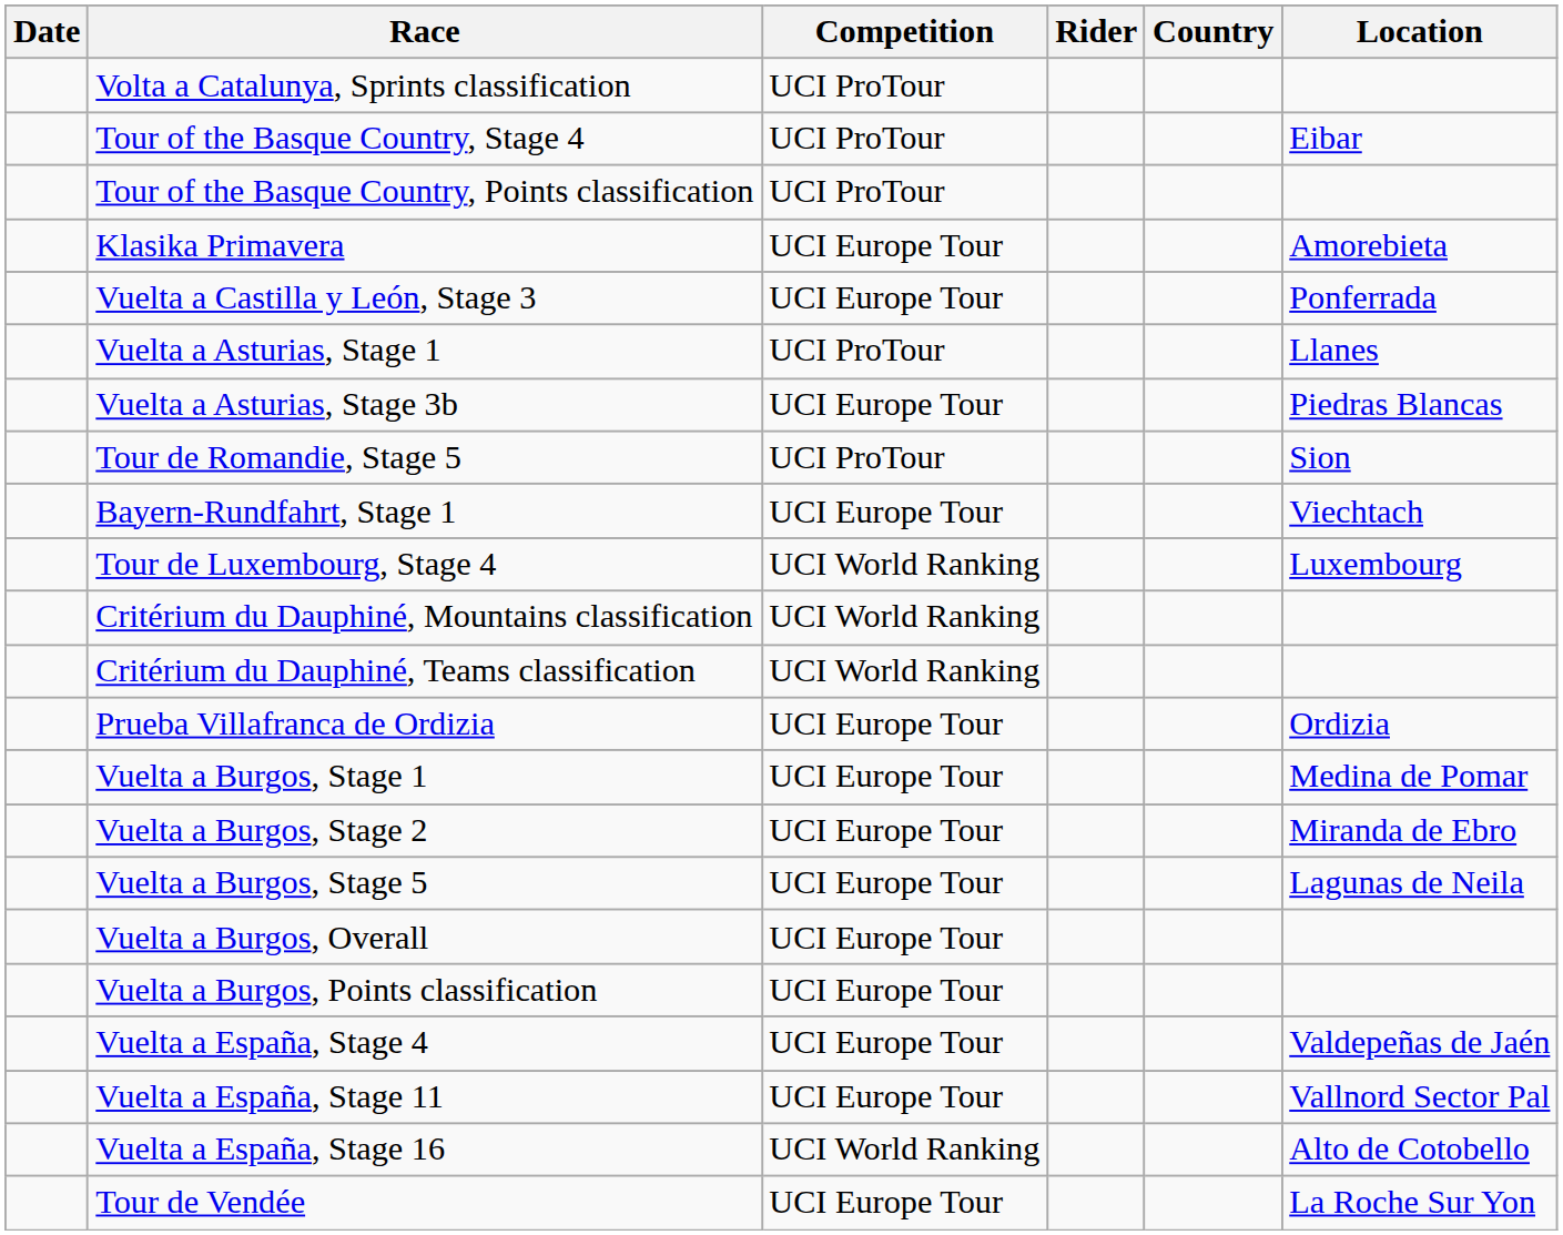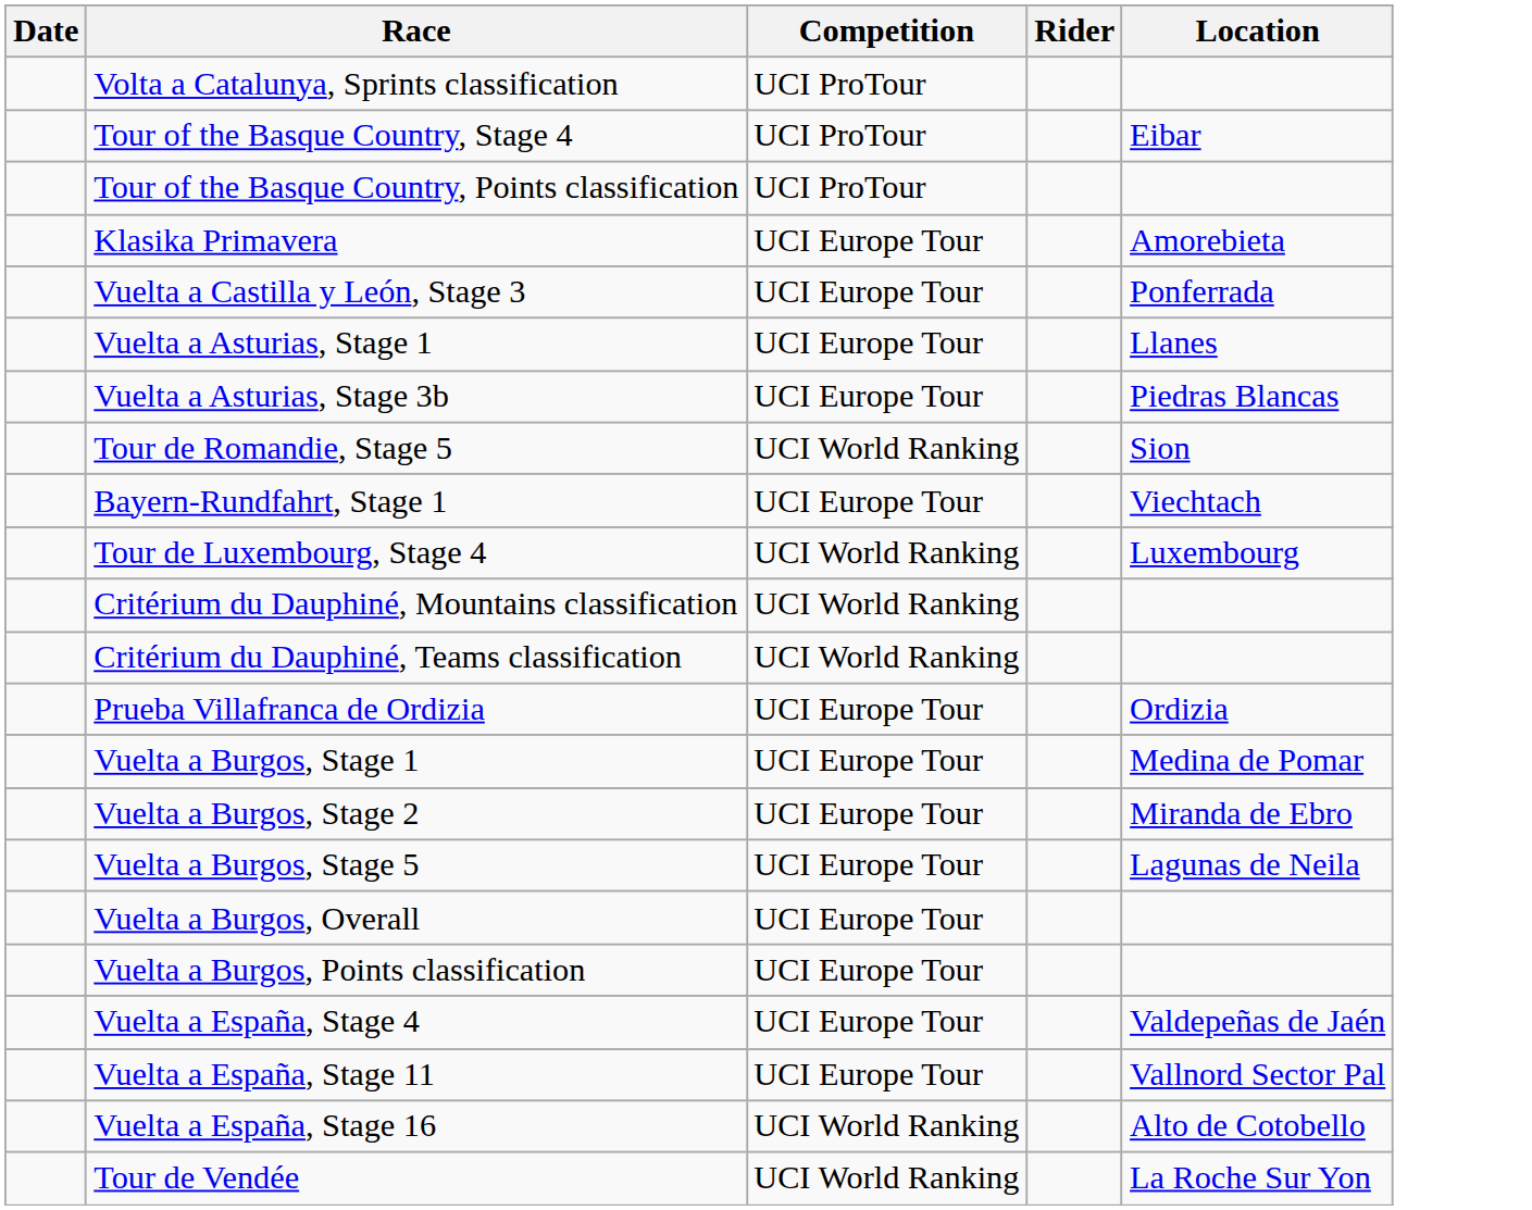- column: Country
Vuelta a Asturias, Stage 1 | Competition: UCI ProTour -> UCI Europe Tour
Tour de Romandie, Stage 5 | Competition: UCI ProTour -> UCI World Ranking
Tour de Vendée | Competition: UCI Europe Tour -> UCI World Ranking
